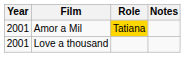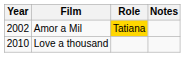Amor a Mil | Year: 2001 -> 2002
Love a thousand | Year: 2001 -> 2010
